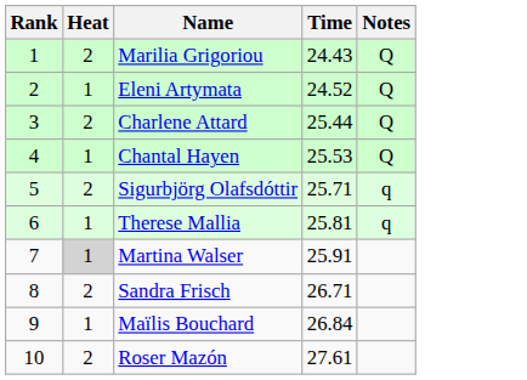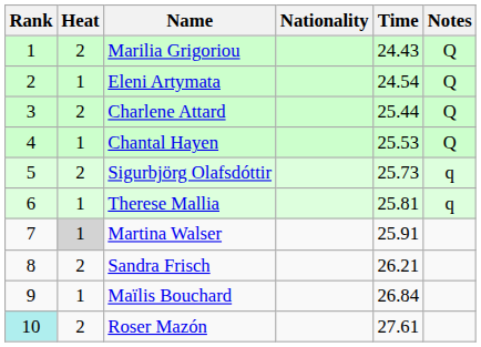+ column: Nationality
Eleni Artymata | Time: 24.52 -> 24.54
Sigurbjörg Olafsdóttir | Time: 25.71 -> 25.73
Sandra Frisch | Time: 26.71 -> 26.21
Roser Mazón | Rank: no background -> paleturquoise background
